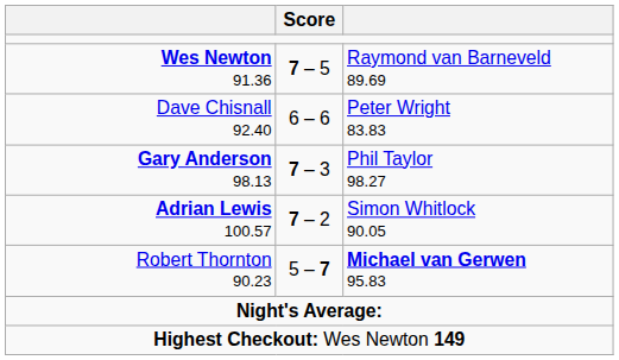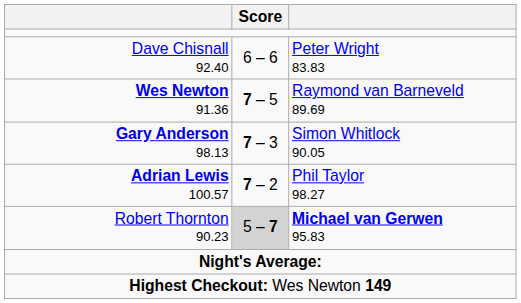rows swapped: Wes Newton 91.36 <-> Dave Chisnall 92.40
Gary Anderson 98.13 | column 3: Phil Taylor 98.27 -> Simon Whitlock 90.05
Adrian Lewis 100.57 | column 3: Simon Whitlock 90.05 -> Phil Taylor 98.27
Robert Thornton 90.23 | Score: no background -> lightgrey background
